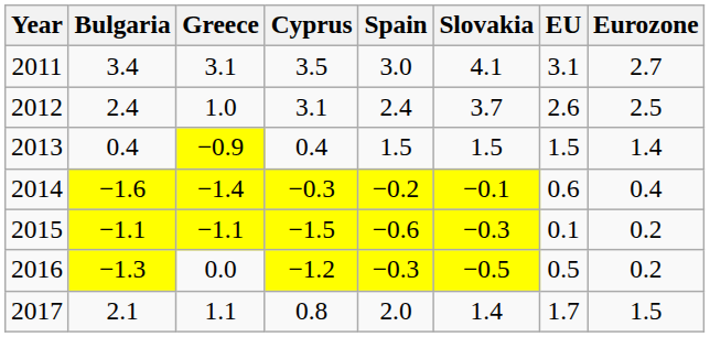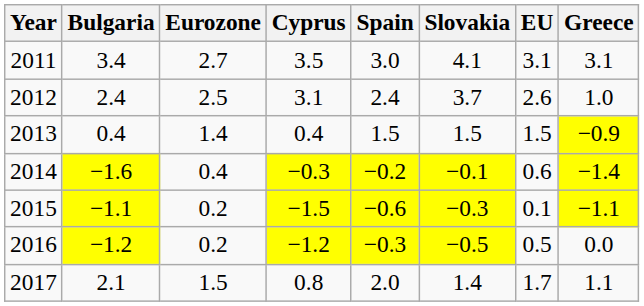columns swapped: Greece <-> Eurozone
2016 | Bulgaria: −1.3 -> −1.2
